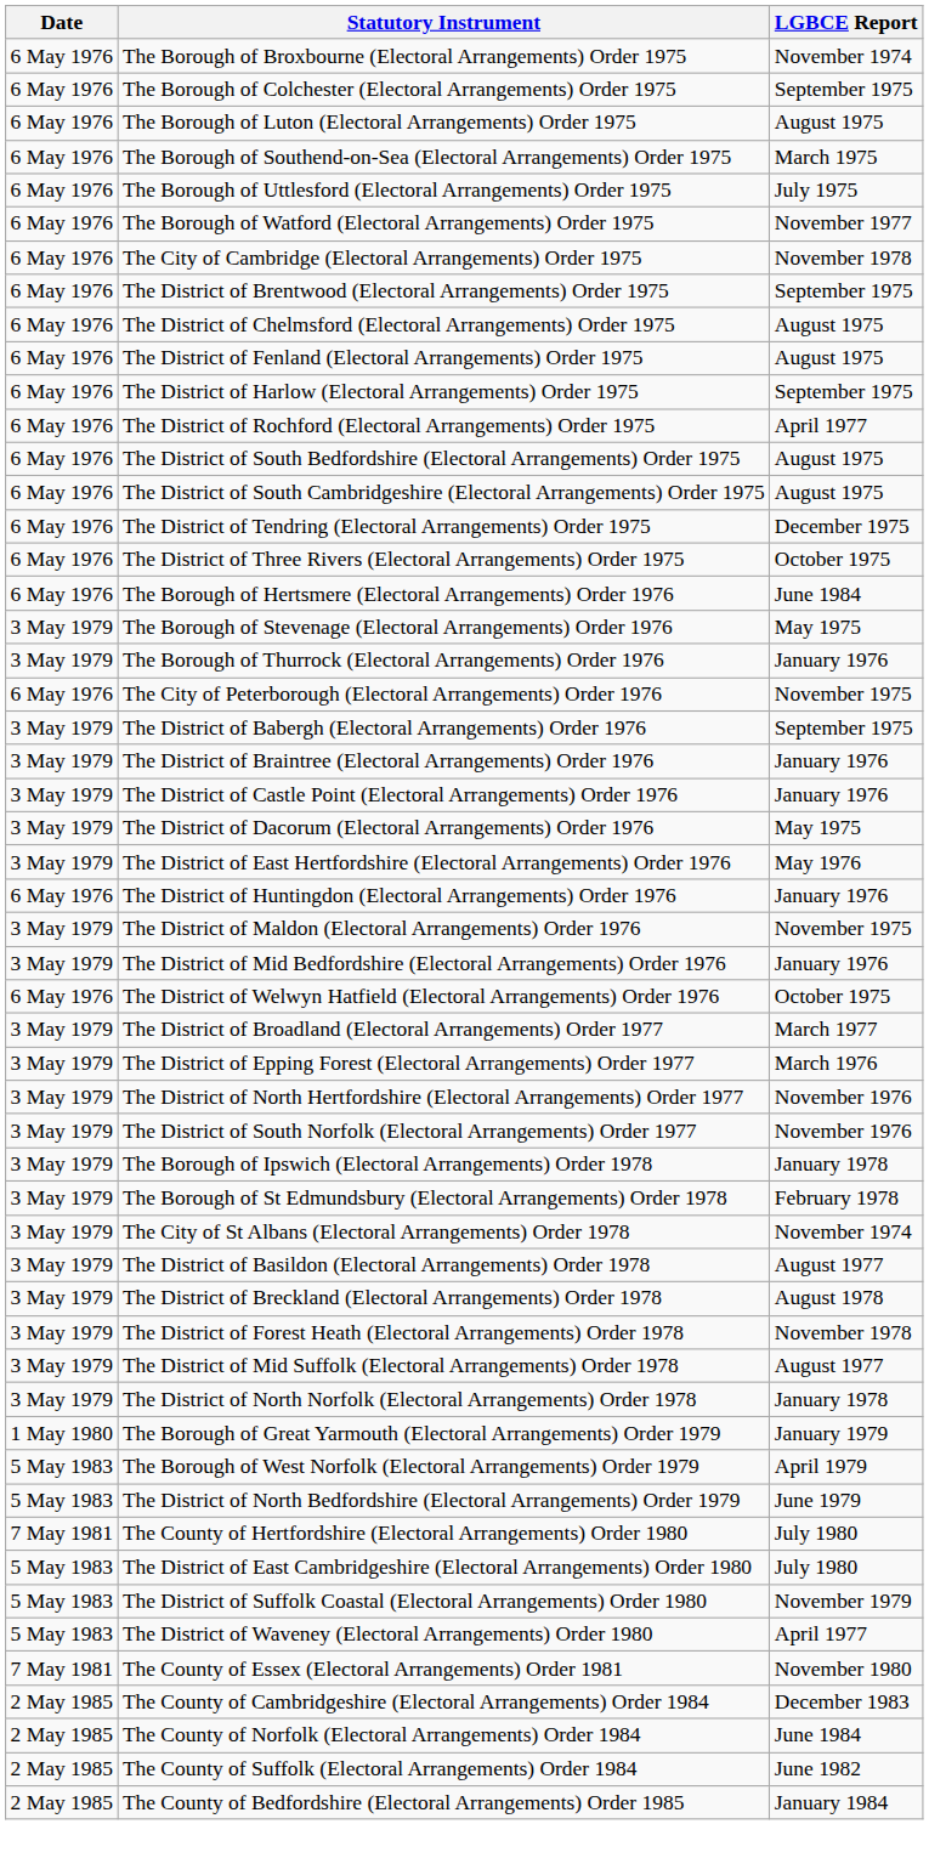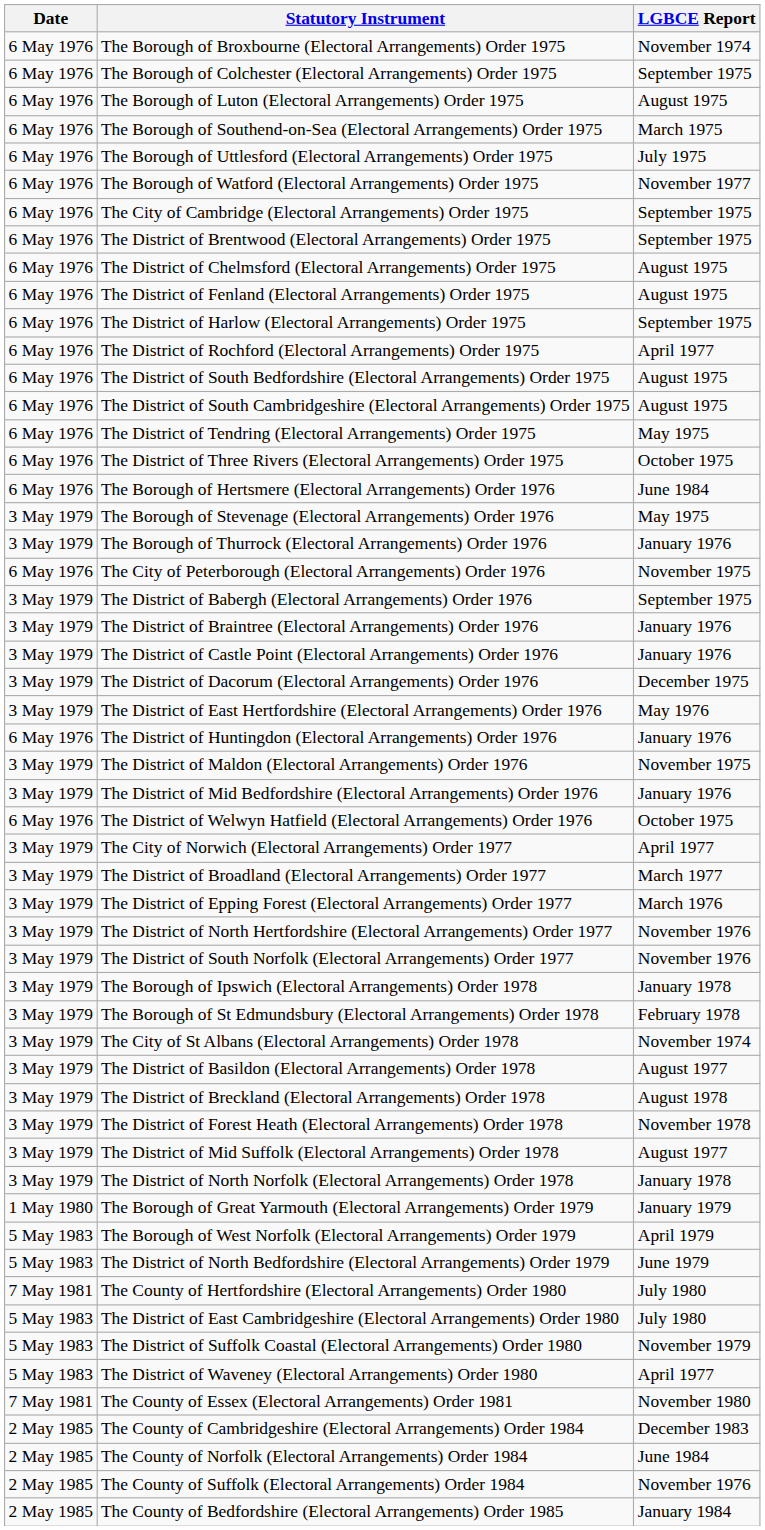The City of Cambridge (Electoral Arrangements) Order 1975 | LGBCE Report: November 1978 -> September 1975
The District of Tendring (Electoral Arrangements) Order 1975 | LGBCE Report: December 1975 -> May 1975
The District of Dacorum (Electoral Arrangements) Order 1976 | LGBCE Report: May 1975 -> December 1975
+ row: 3 May 1979 | The City of Norwich (Electoral Arrangements) Order 1977 | April 1977
The County of Suffolk (Electoral Arrangements) Order 1984 | LGBCE Report: June 1982 -> November 1976
